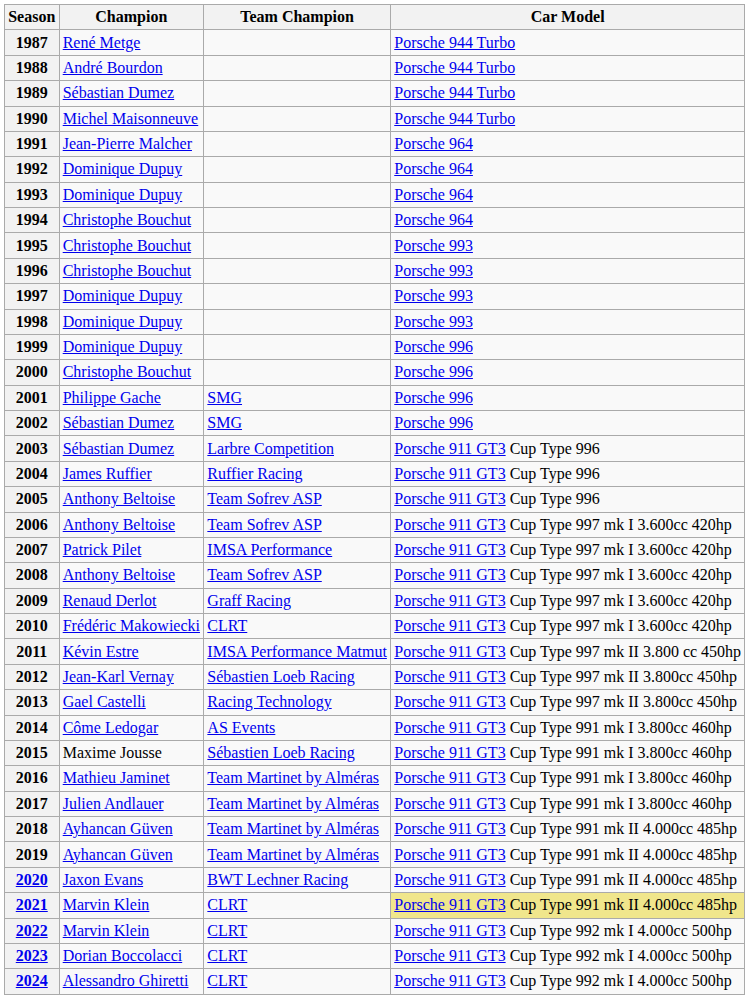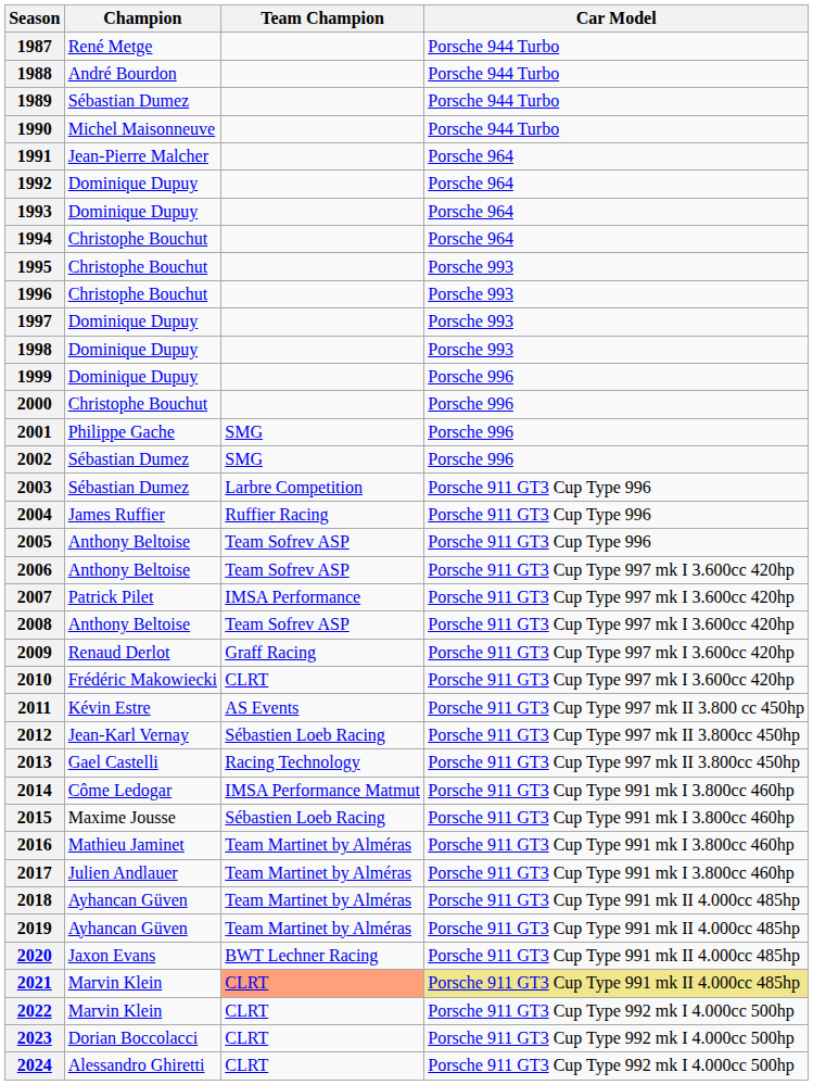2011 | Team Champion: IMSA Performance Matmut -> AS Events
2014 | Team Champion: AS Events -> IMSA Performance Matmut
2021 | Team Champion: no background -> lightsalmon background
